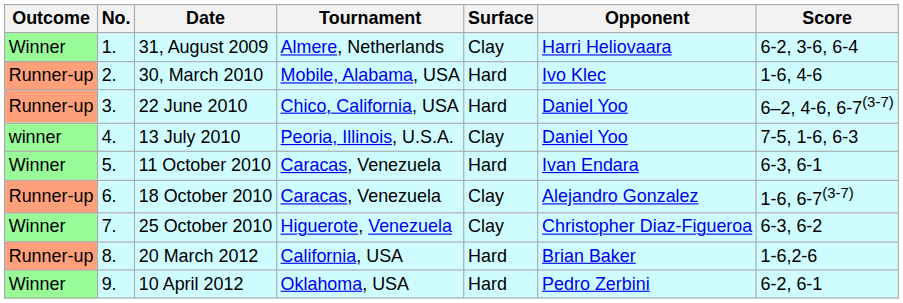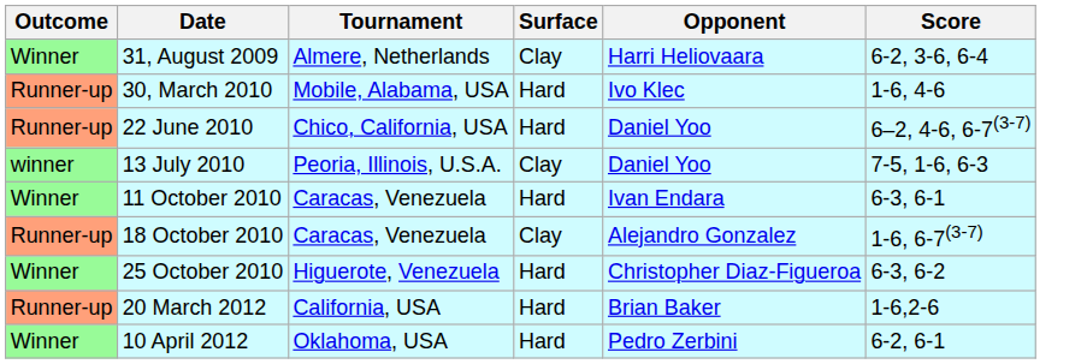- column: No. | 1. | 2. | 3. | 4. | 5. | 6. | 7. | 8. | 9.
25 October 2010 | Surface: Clay -> Hard
